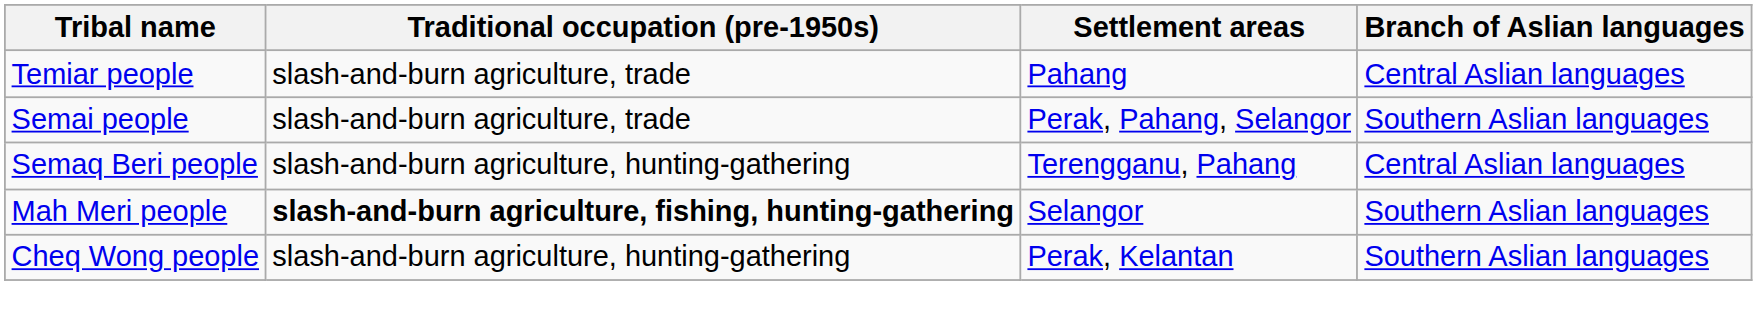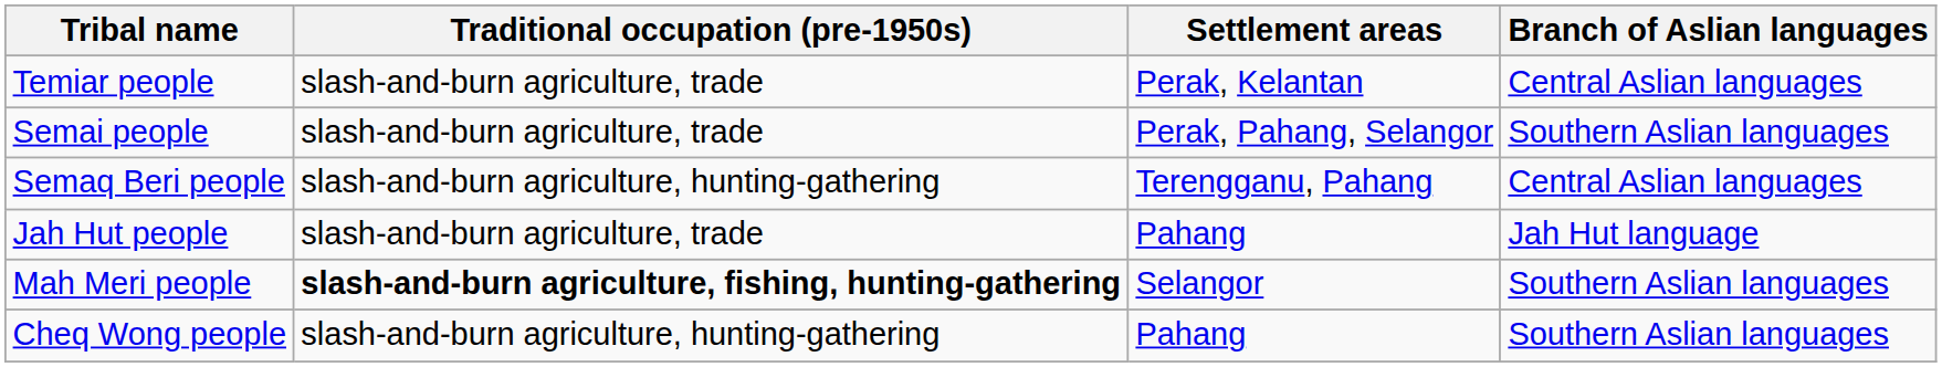Temiar people | Settlement areas: Pahang -> Perak, Kelantan
+ row: Jah Hut people | slash-and-burn agriculture, trade | Pahang | Jah Hut language
Cheq Wong people | Settlement areas: Perak, Kelantan -> Pahang
